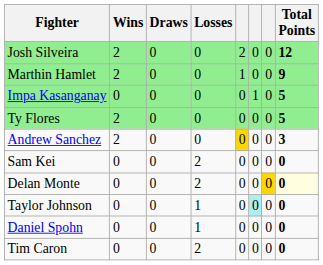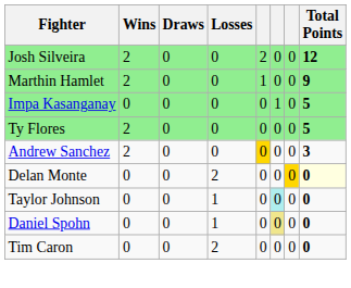- row: Sam Kei | 0 | 0 | 2 | 0 | 0 | 0 | 0
Daniel Spohn | column 6: no background -> khaki background
